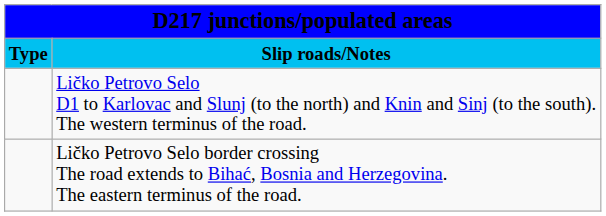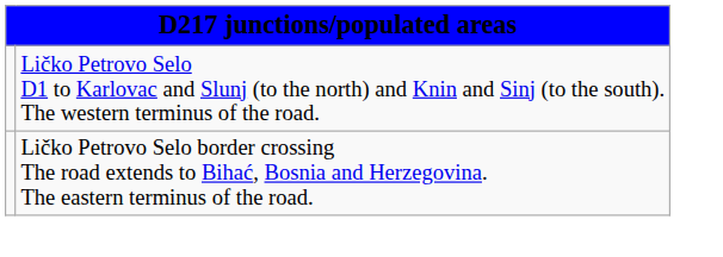- row: Type | Slip roads/Notes
